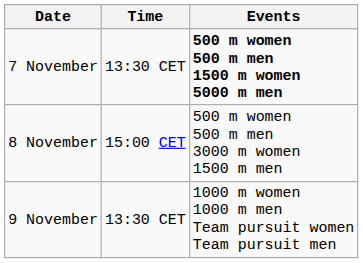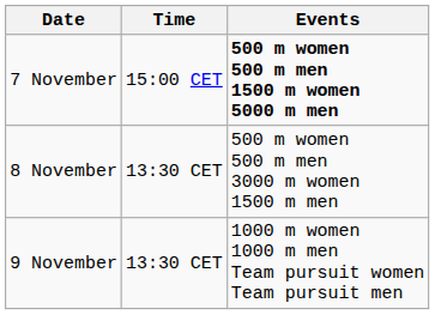7 November | Time: 13:30 CET -> 15:00 CET
8 November | Time: 15:00 CET -> 13:30 CET
